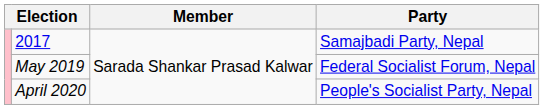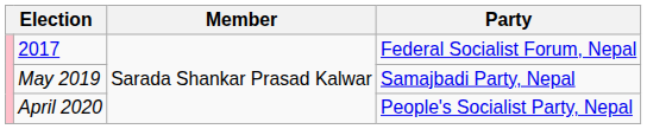2017 | Party: Samajbadi Party, Nepal -> Federal Socialist Forum, Nepal
May 2019 | Party: Federal Socialist Forum, Nepal -> Samajbadi Party, Nepal
